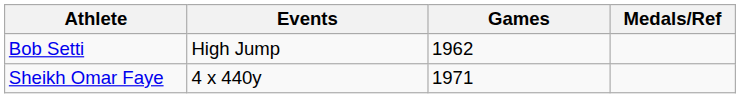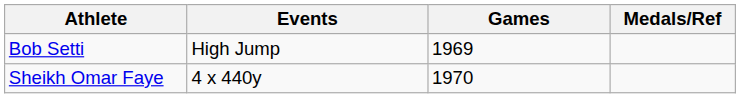Bob Setti | Games: 1962 -> 1969
Sheikh Omar Faye | Games: 1971 -> 1970
